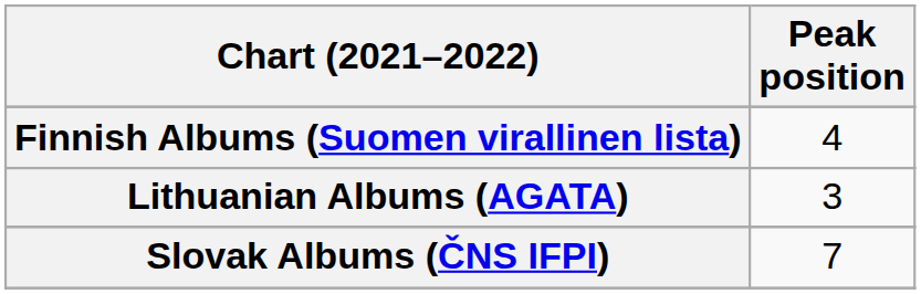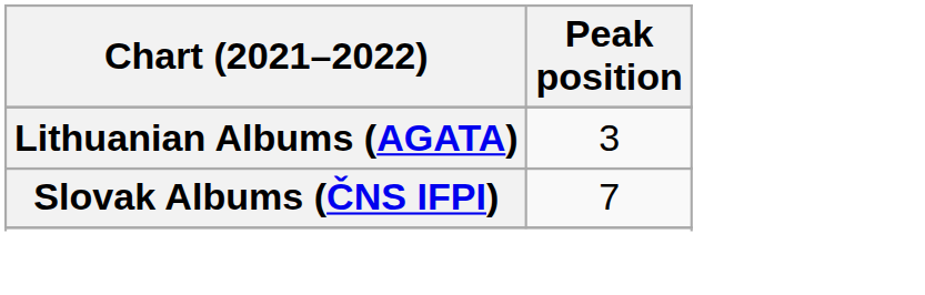- row: Finnish Albums (Suomen virallinen lista) | 4
